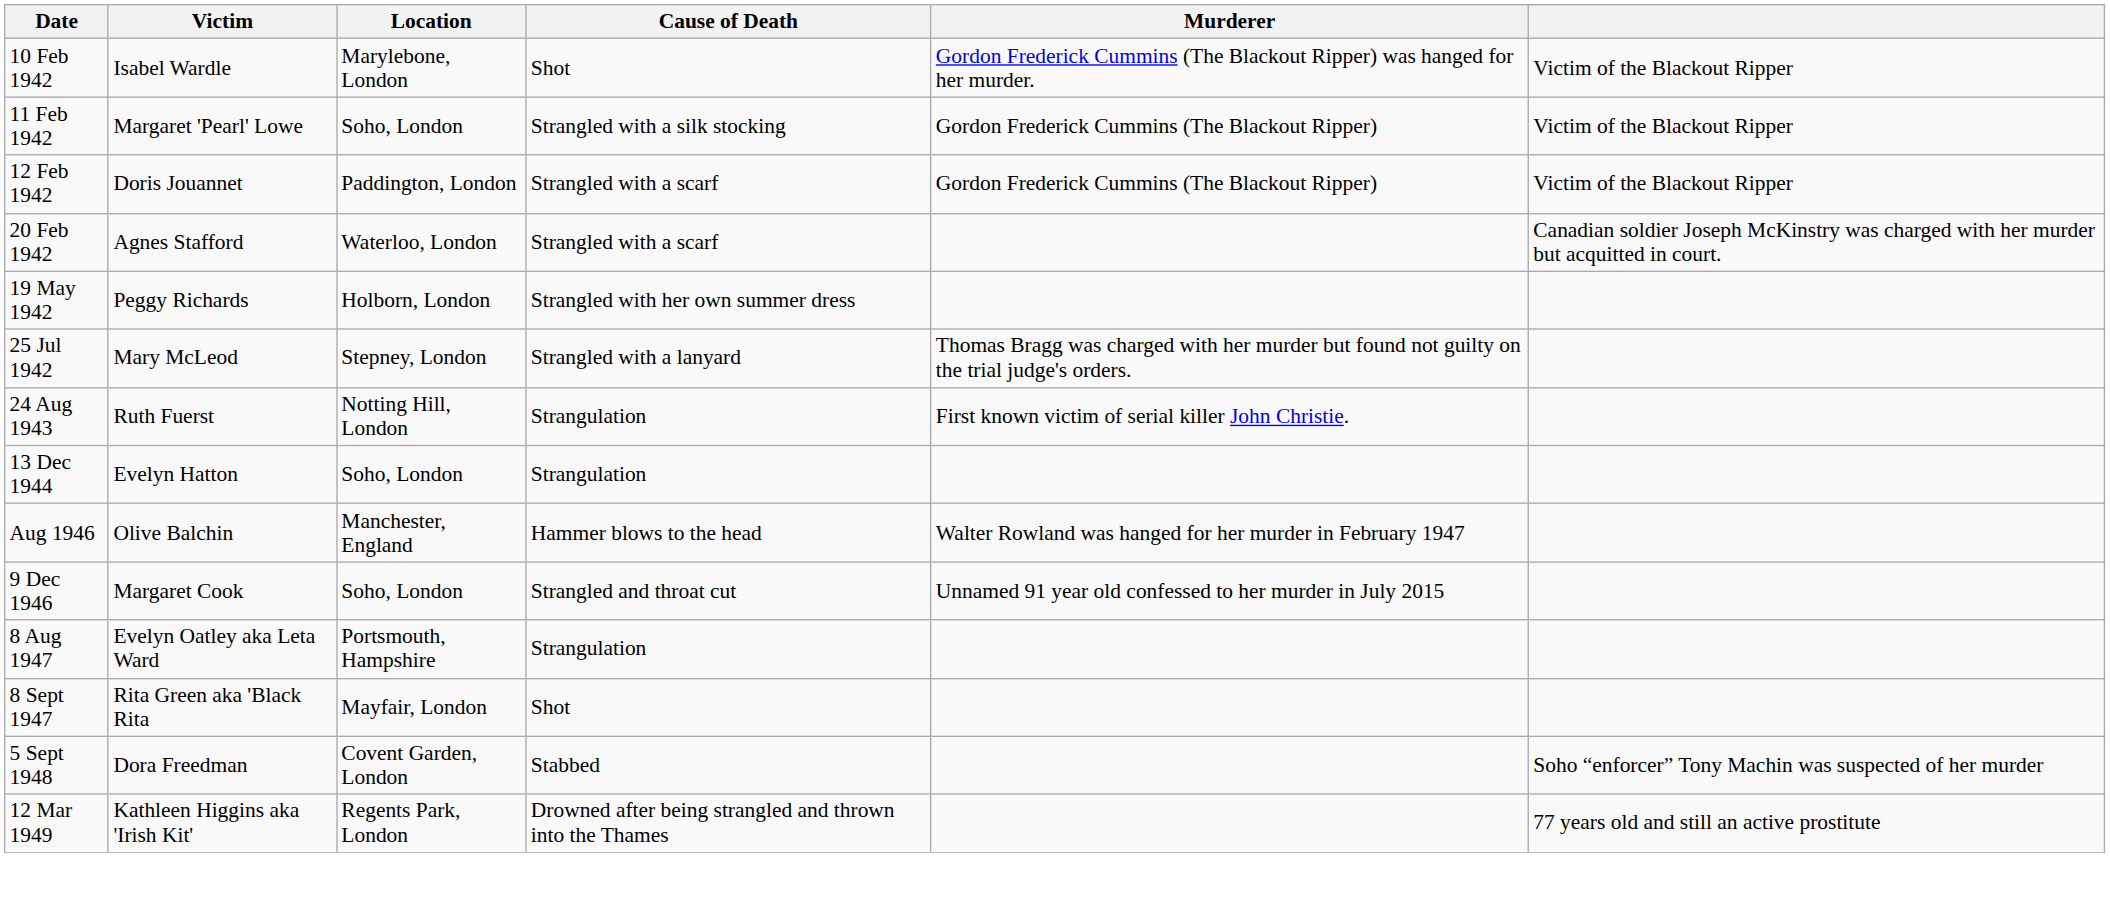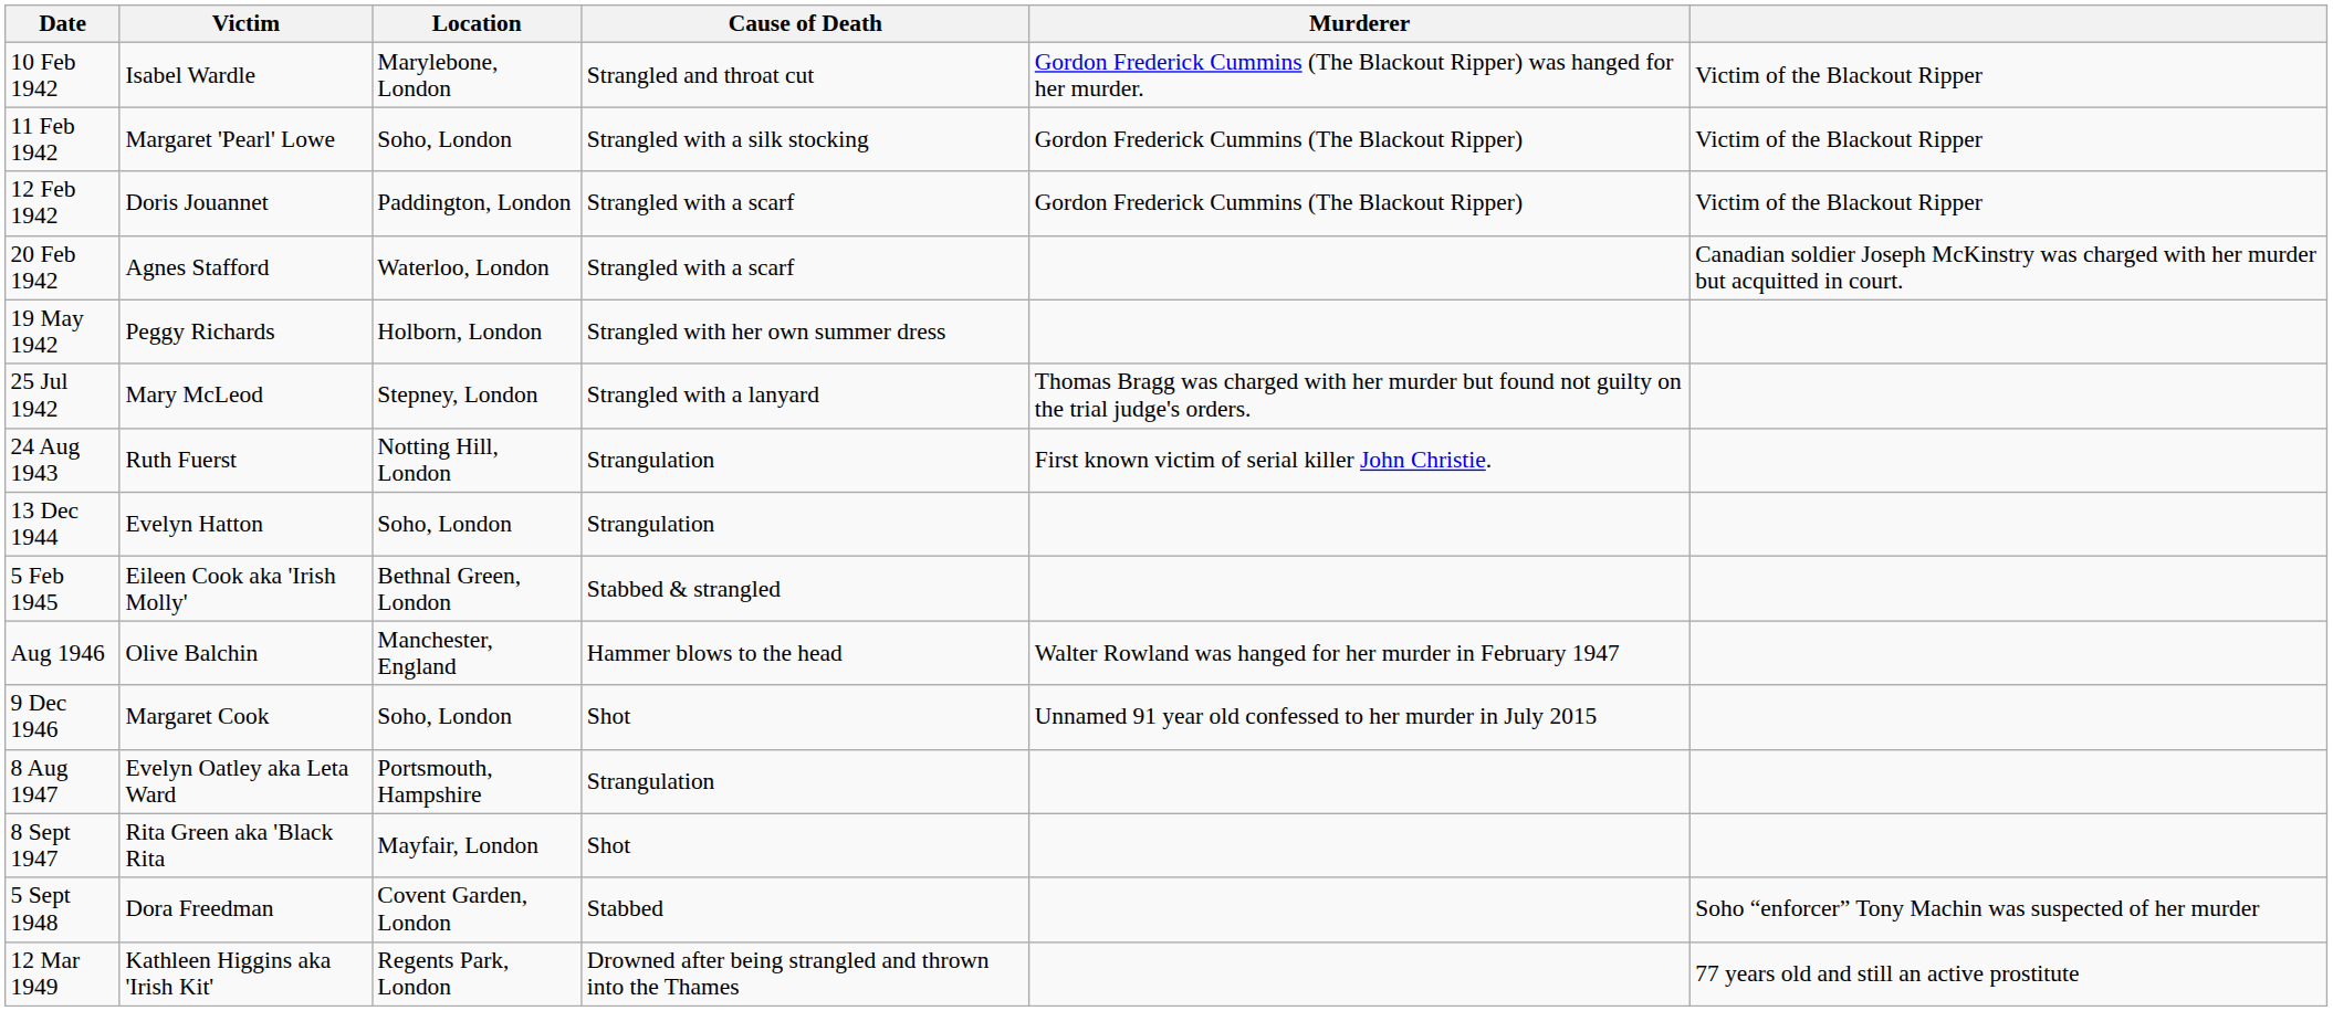10 Feb 1942 | Cause of Death: Shot -> Strangled and throat cut
+ row: 5 Feb 1945 | Eileen Cook aka 'Irish Molly' | Bethnal Green, London | Stabbed & strangled
9 Dec 1946 | Cause of Death: Strangled and throat cut -> Shot
